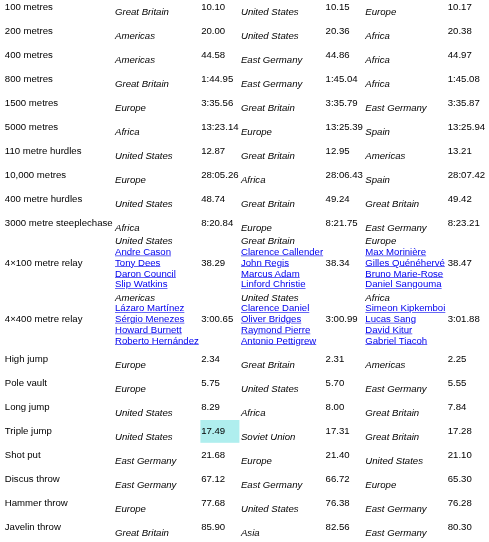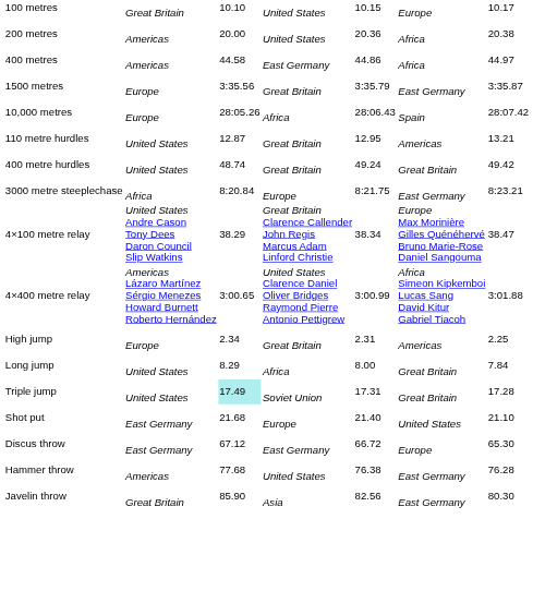- row: 800 metres | Great Britain | 1:44.95 | East Germany | 1:45.04 | Africa | 1:45.08
- row: 5000 metres | Africa | 13:23.14 | Europe | 13:25.39 | Spain | 13:25.94
rows swapped: 10,000 metres <-> 110 metre hurdles
- row: Pole vault | Europe | 5.75 | United States | 5.70 | East Germany | 5.55
Hammer throw | column 2: Europe -> Americas
